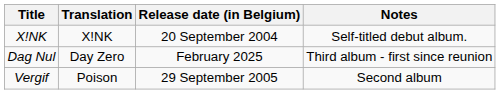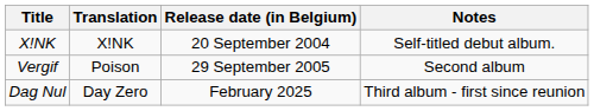rows swapped: Vergif <-> Dag Nul
